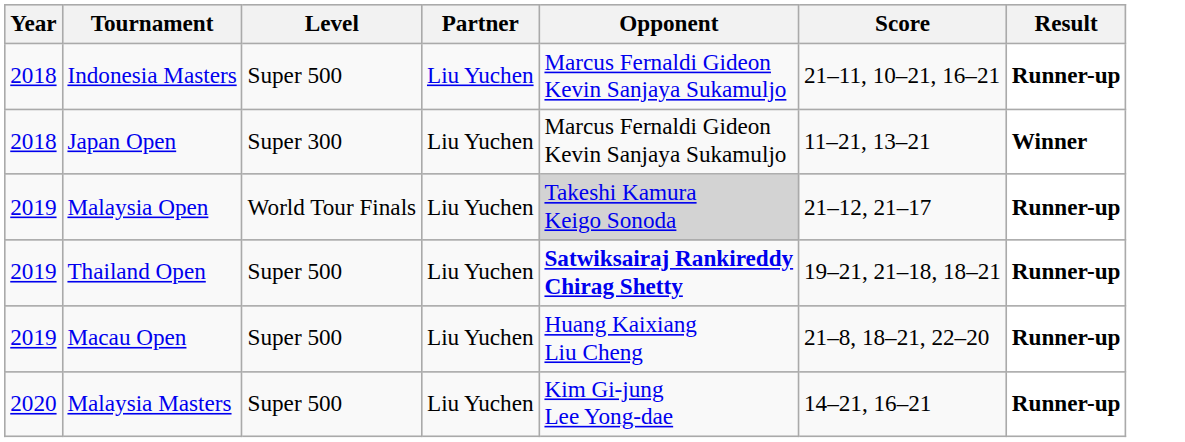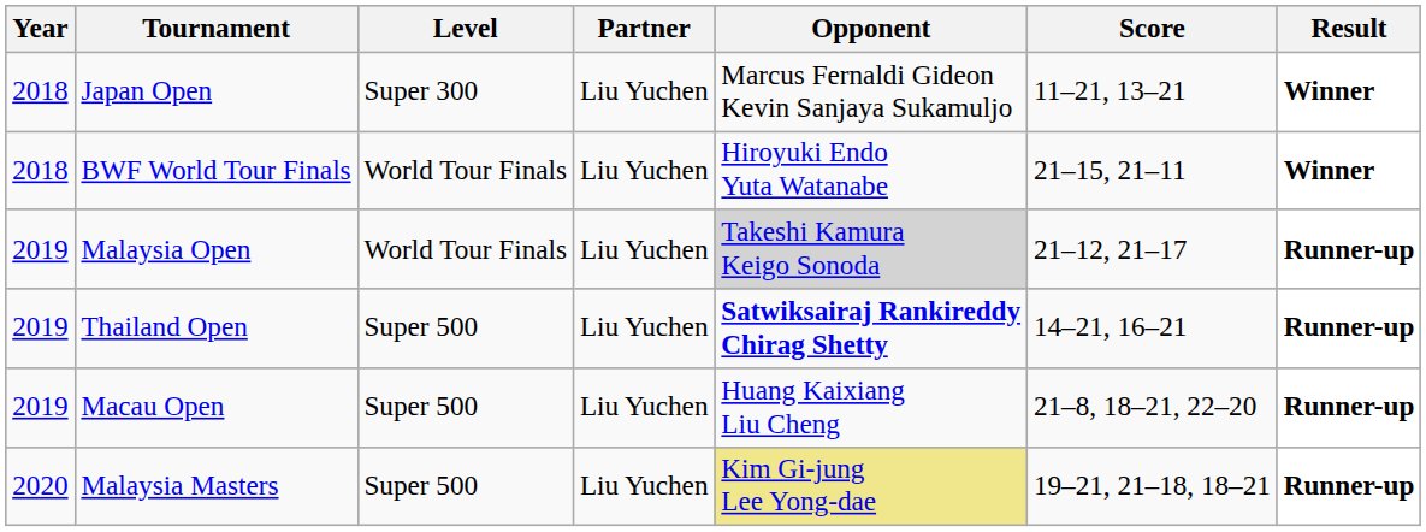- row: 2018 | Indonesia Masters | Super 500 | Liu Yuchen | Marcus Fernaldi Gideon Kevin Sanjaya Sukamuljo | 21–11, 10–21, 16–21 | Runner-up
+ row: 2018 | BWF World Tour Finals | World Tour Finals | Liu Yuchen | Hiroyuki Endo Yuta Watanabe | 21–15, 21–11 | Winner
Thailand Open | Score: 19–21, 21–18, 18–21 -> 14–21, 16–21
Malaysia Masters | Opponent: no background -> khaki background
Malaysia Masters | Score: 14–21, 16–21 -> 19–21, 21–18, 18–21
